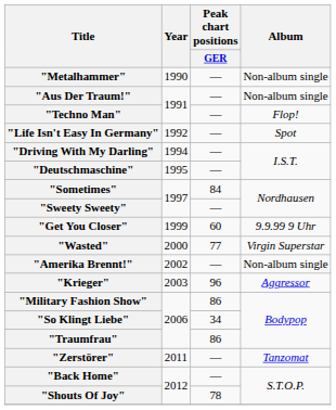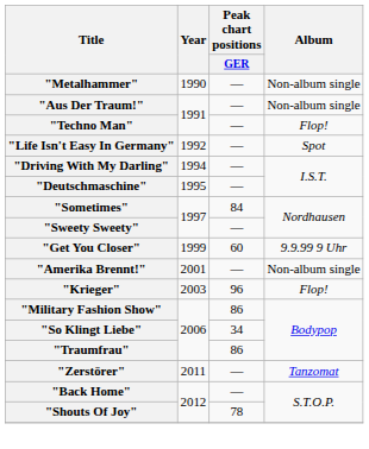- row: "Wasted" | 2000 | 77 | Virgin Superstar
"Amerika Brennt!" | Year: 2002 -> 2001
"Krieger" | Album: Aggressor -> Flop!
